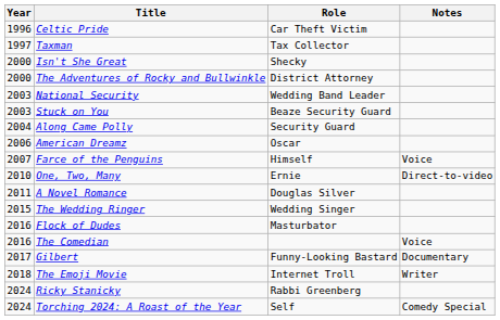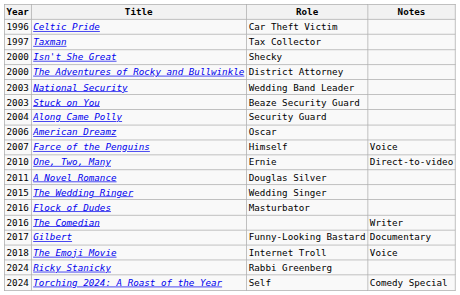The Comedian | Notes: Voice -> Writer
The Emoji Movie | Notes: Writer -> Voice
